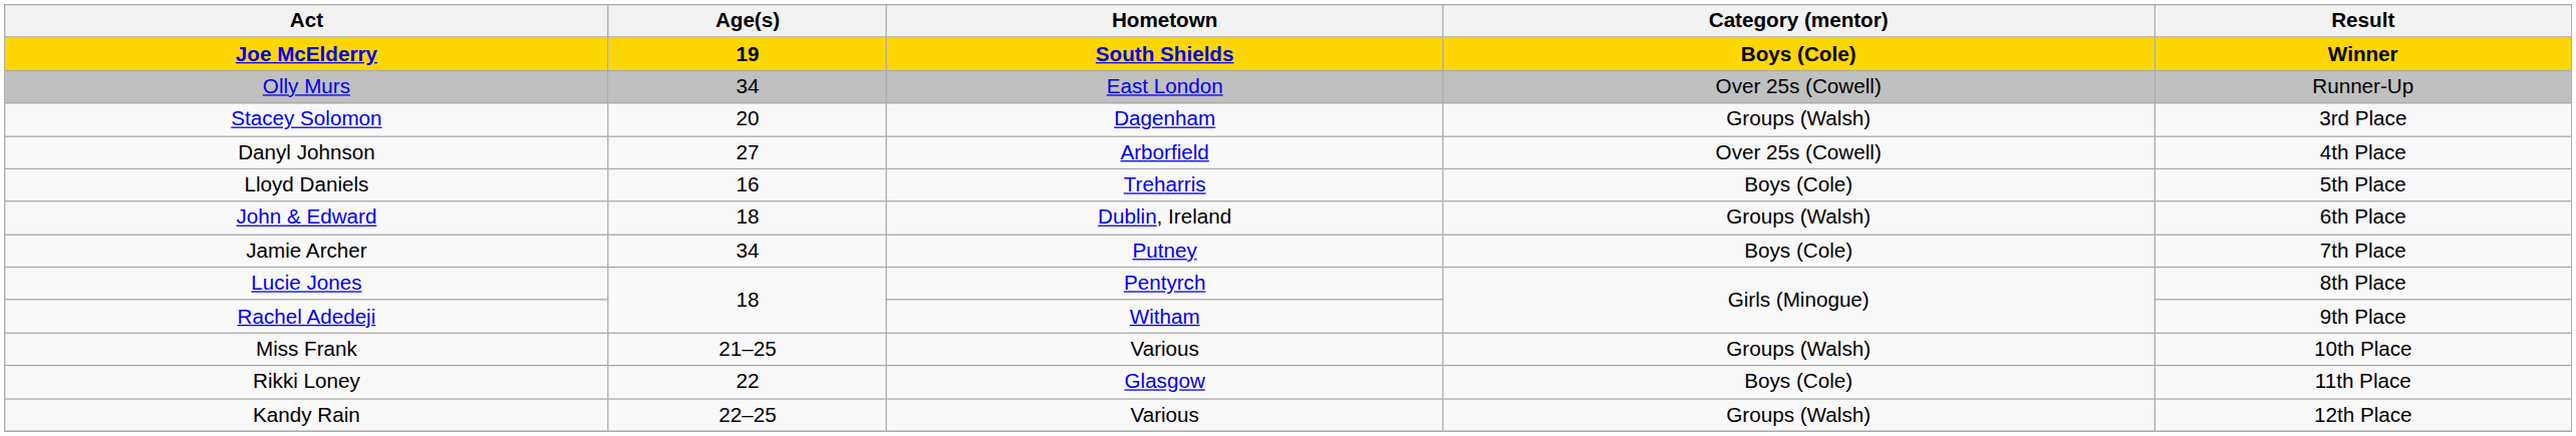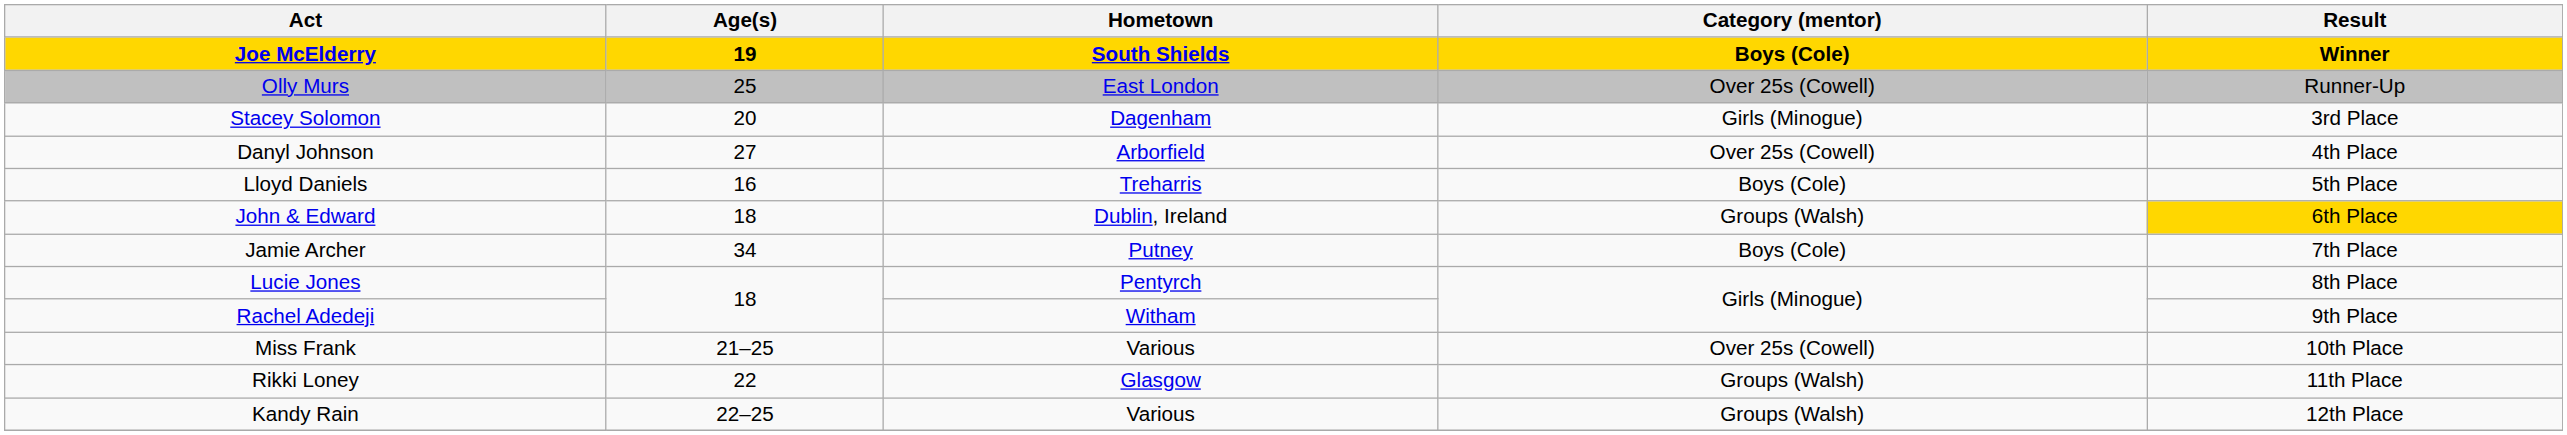Olly Murs | Age(s): 34 -> 25
Stacey Solomon | Category (mentor): Groups (Walsh) -> Girls (Minogue)
John & Edward | Result: no background -> gold background
Miss Frank | Category (mentor): Groups (Walsh) -> Over 25s (Cowell)
Rikki Loney | Category (mentor): Boys (Cole) -> Groups (Walsh)
